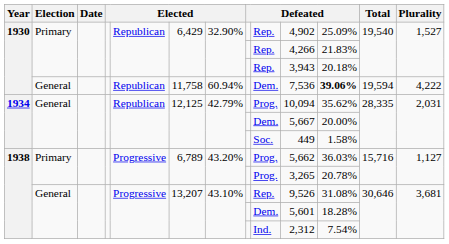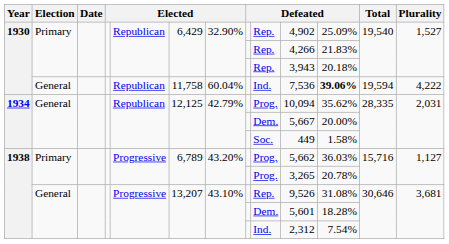1930 / General | column 7: 60.94% -> 60.04%
1930 / General | column 9: Dem. -> Ind.
